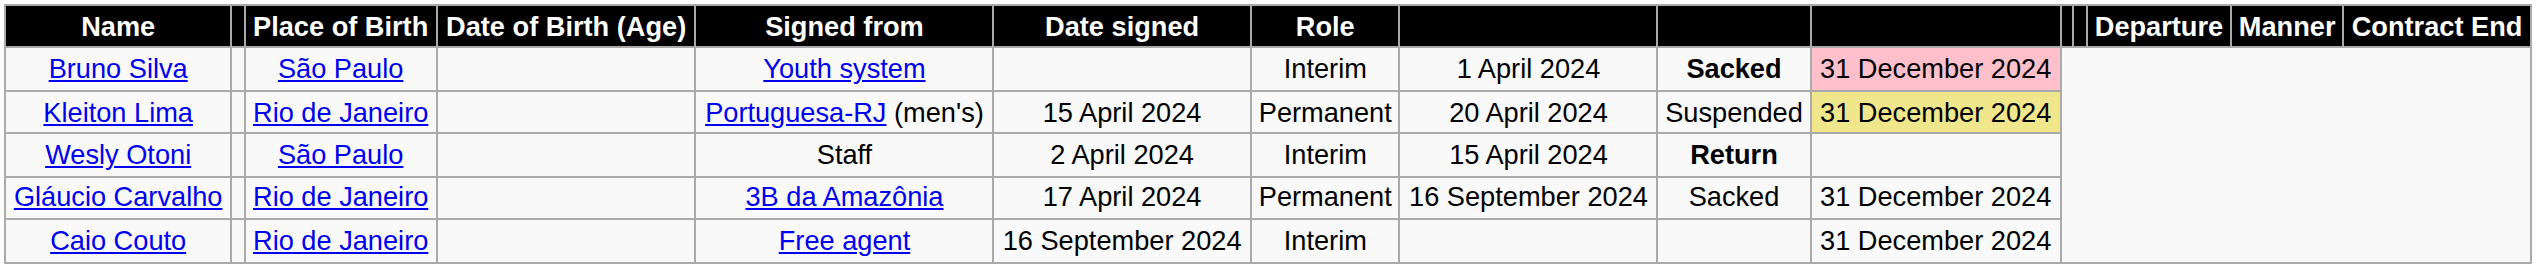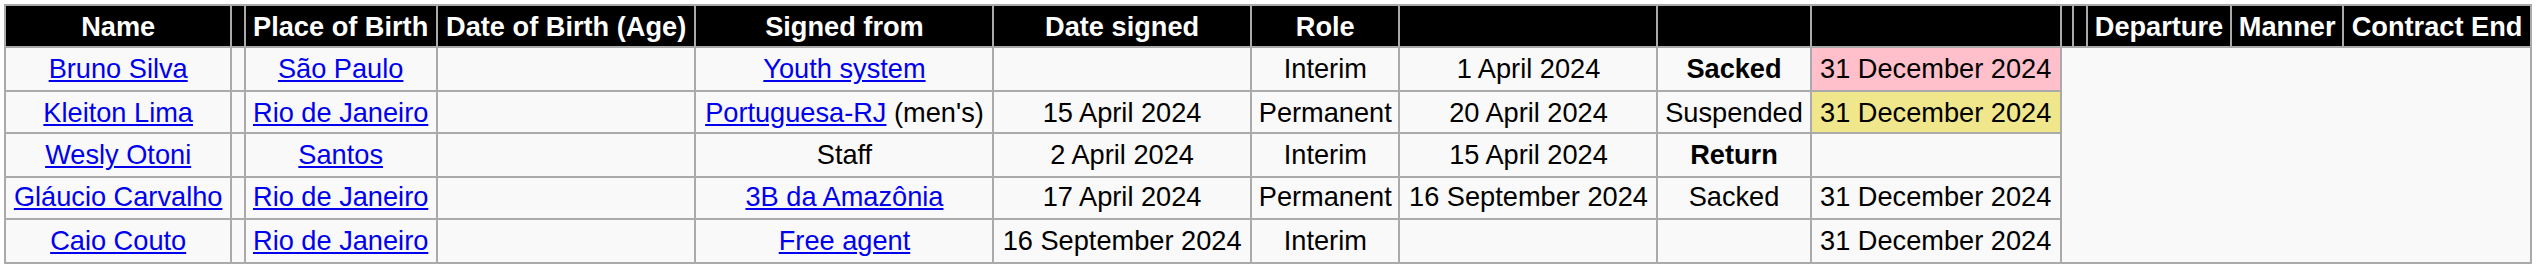Wesly Otoni | Place of Birth: São Paulo -> Santos
